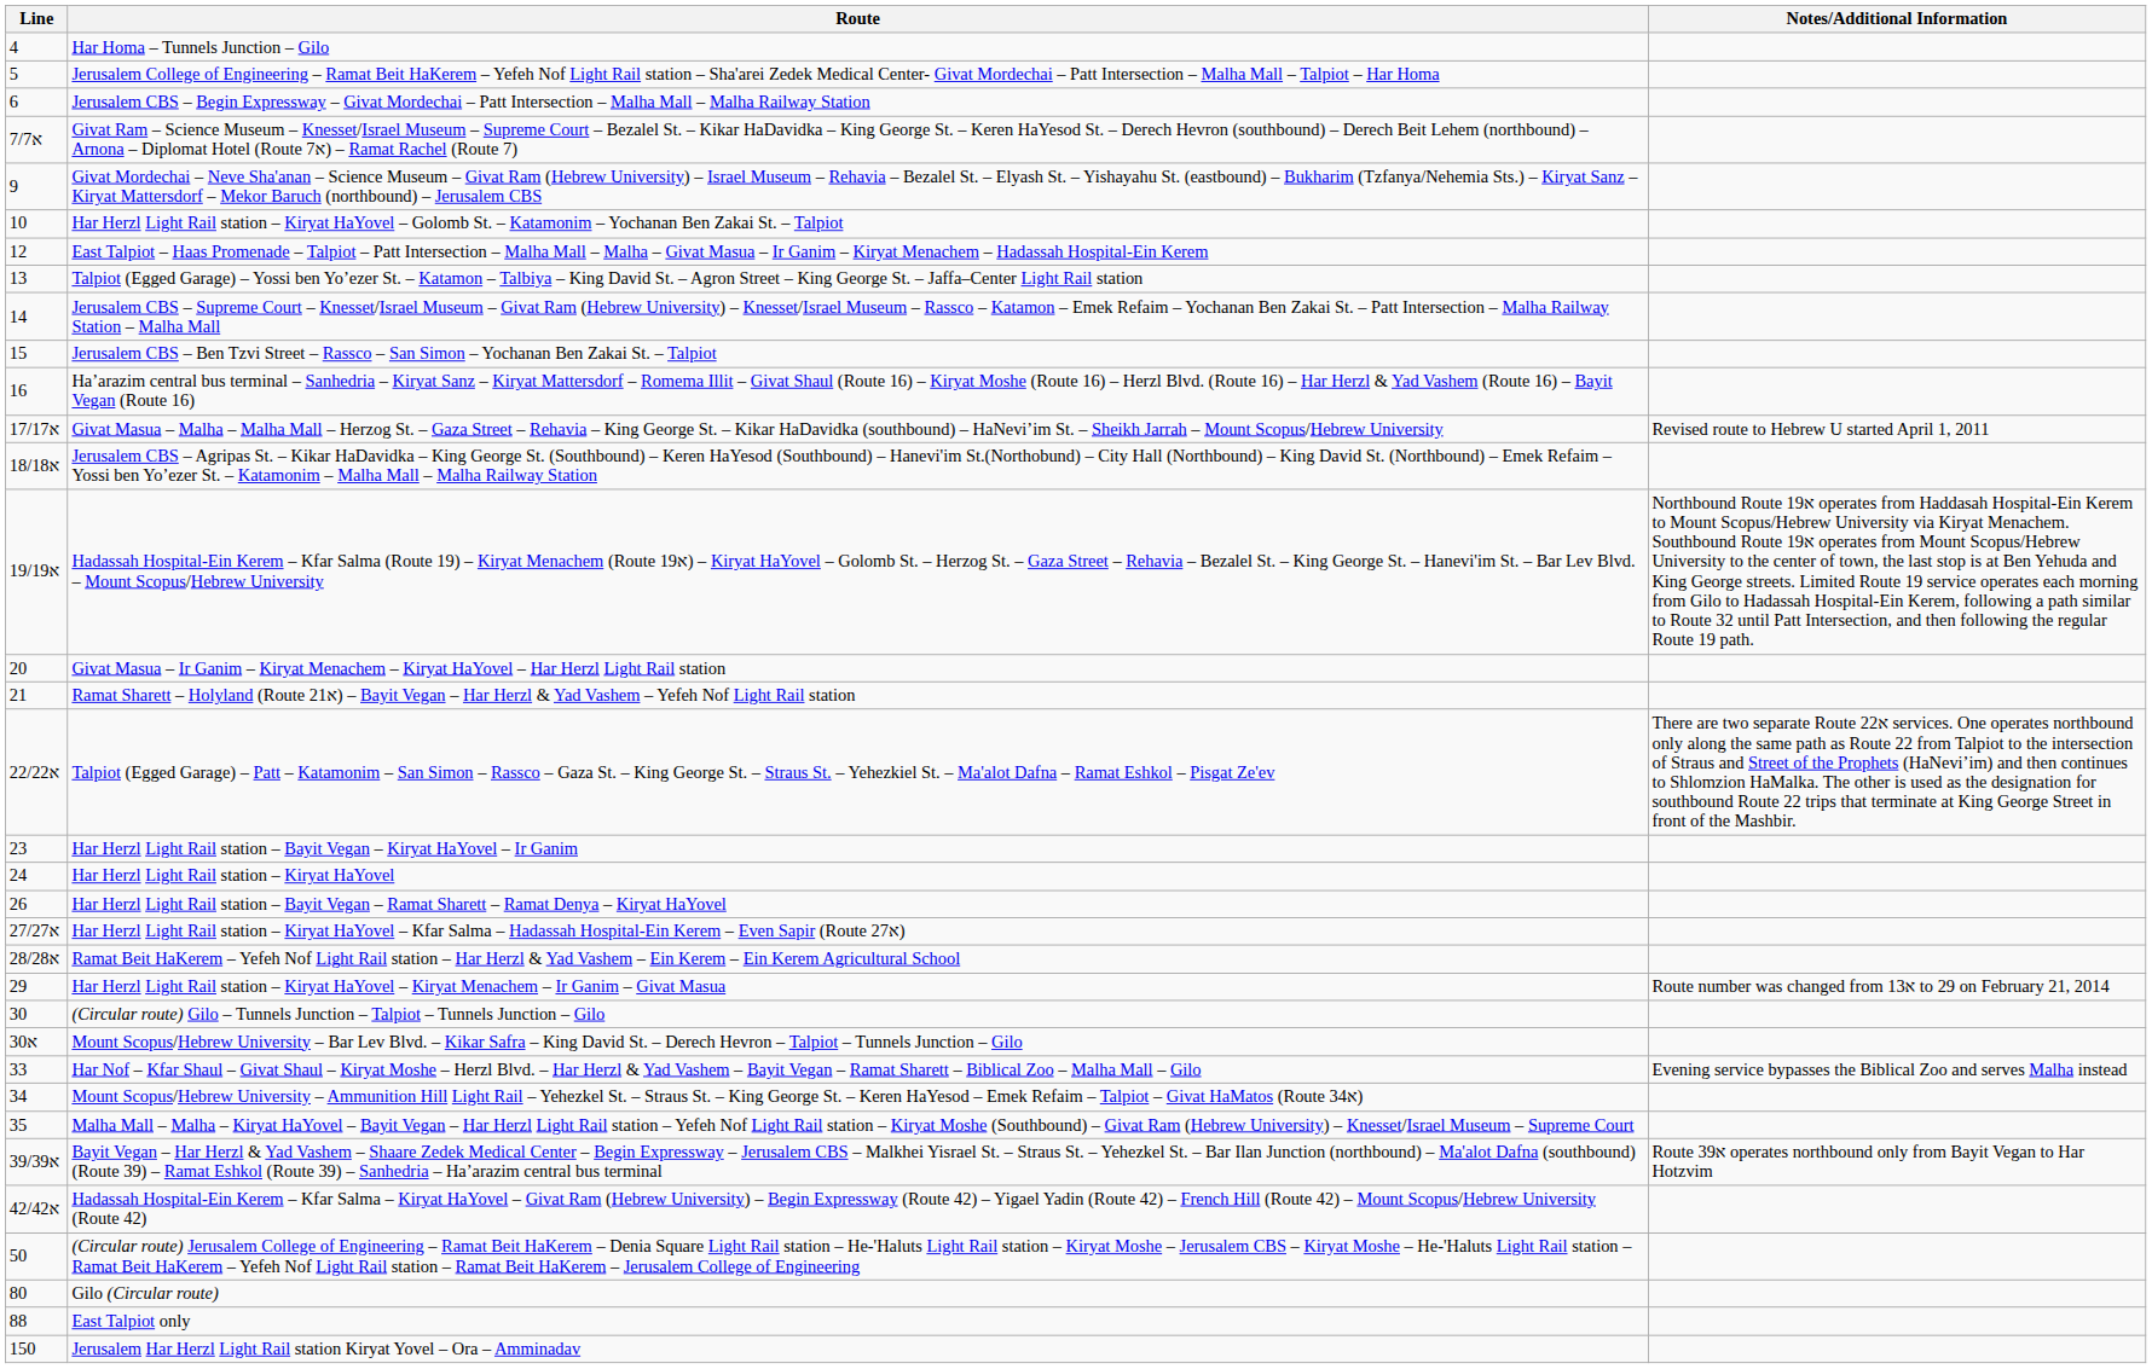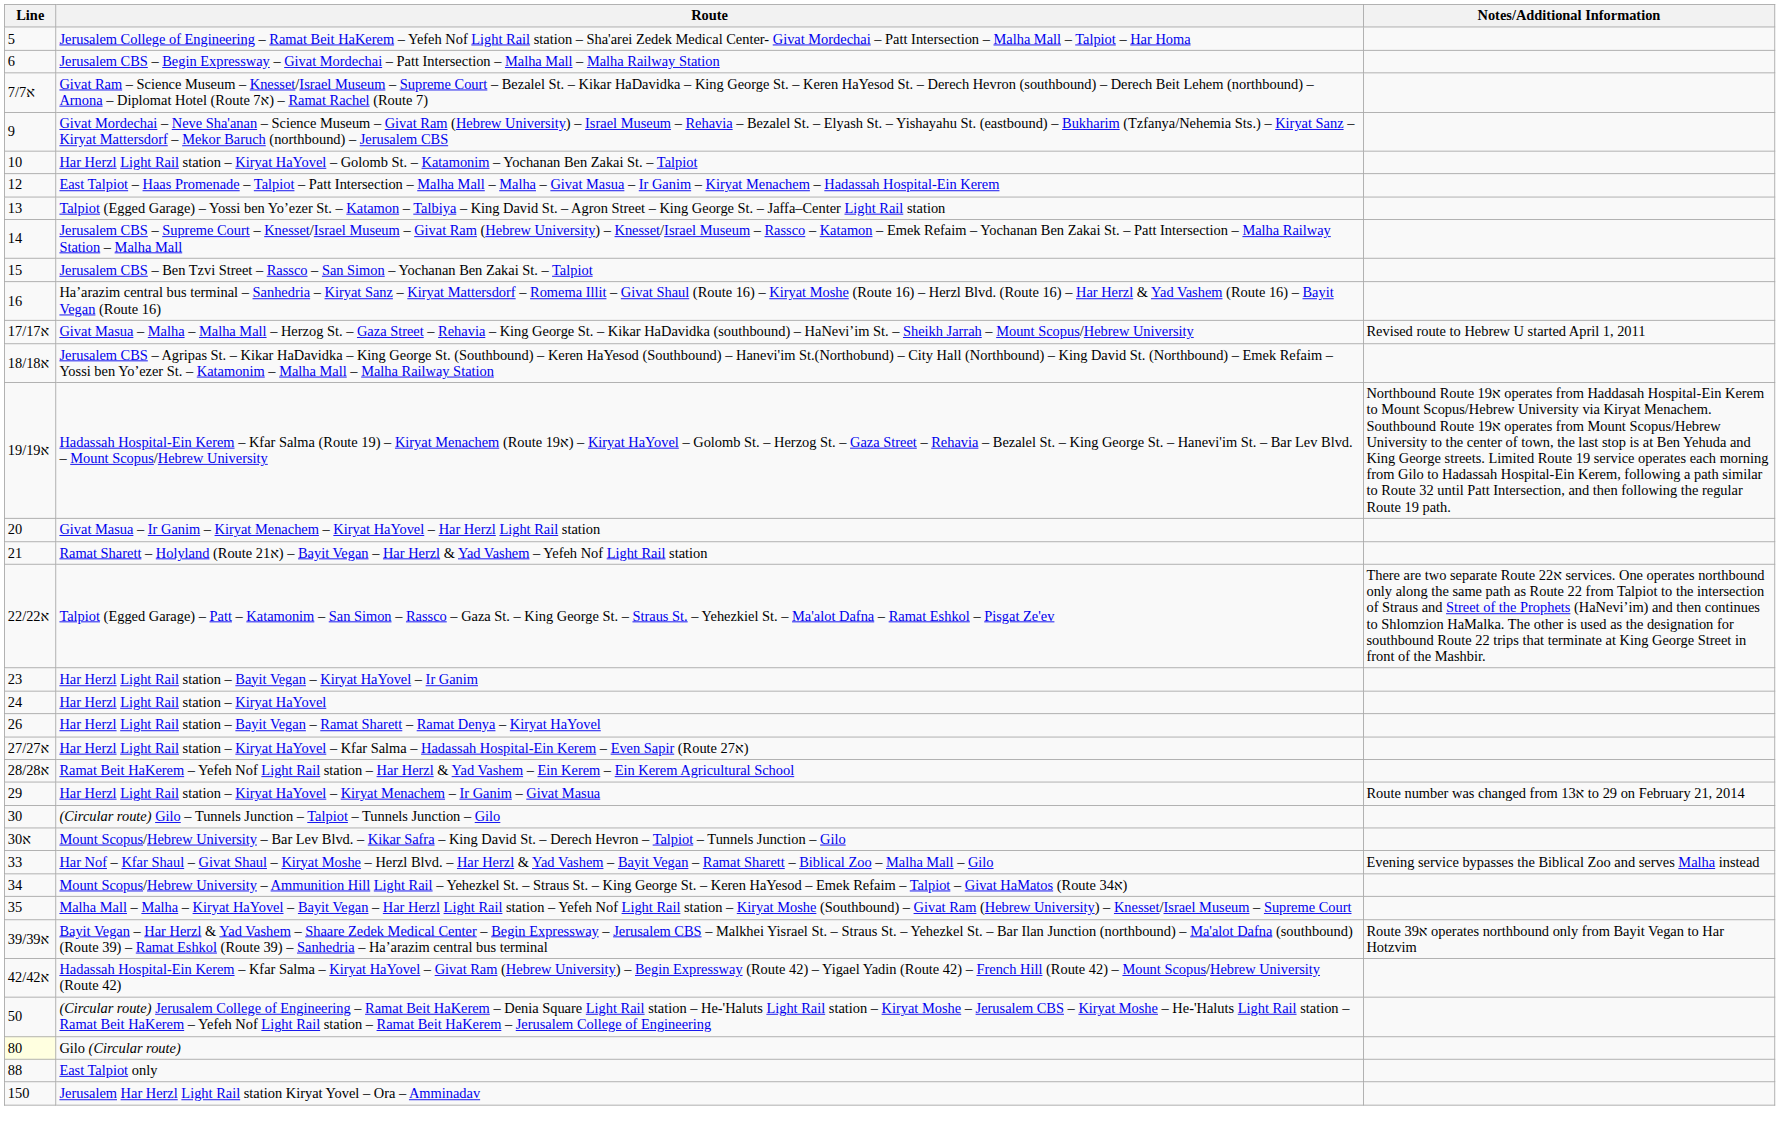- row: 4 | Har Homa – Tunnels Junction – Gilo
Gilo (Circular route) | Line: no background -> lightyellow background
